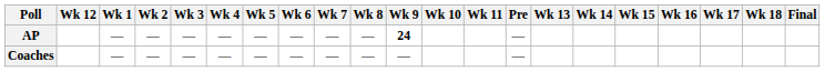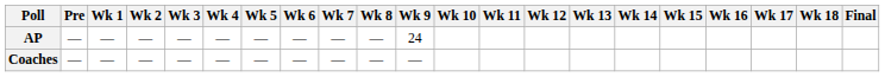columns swapped: Pre <-> Wk 12
AP | Wk 9: bold -> normal
